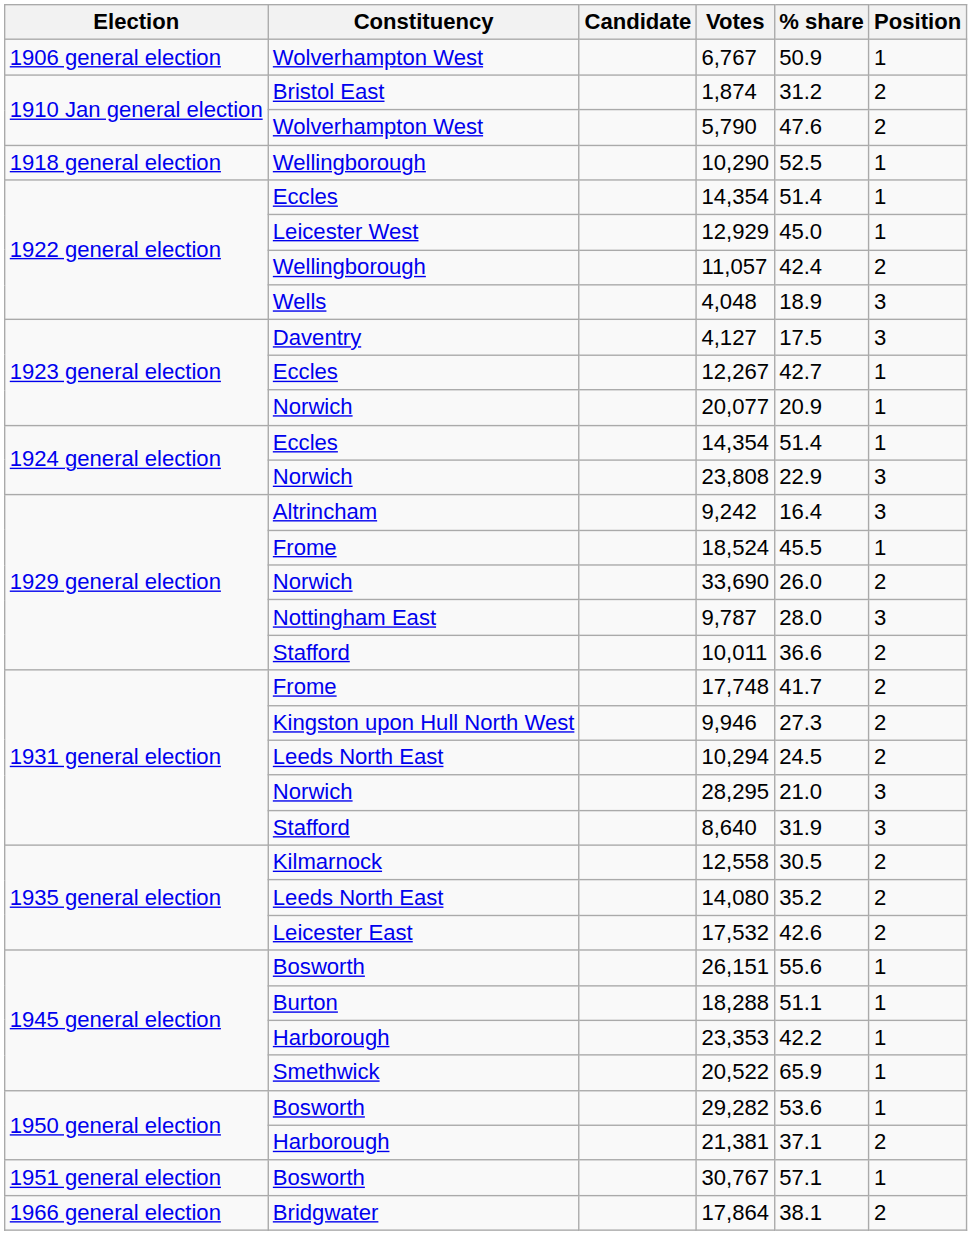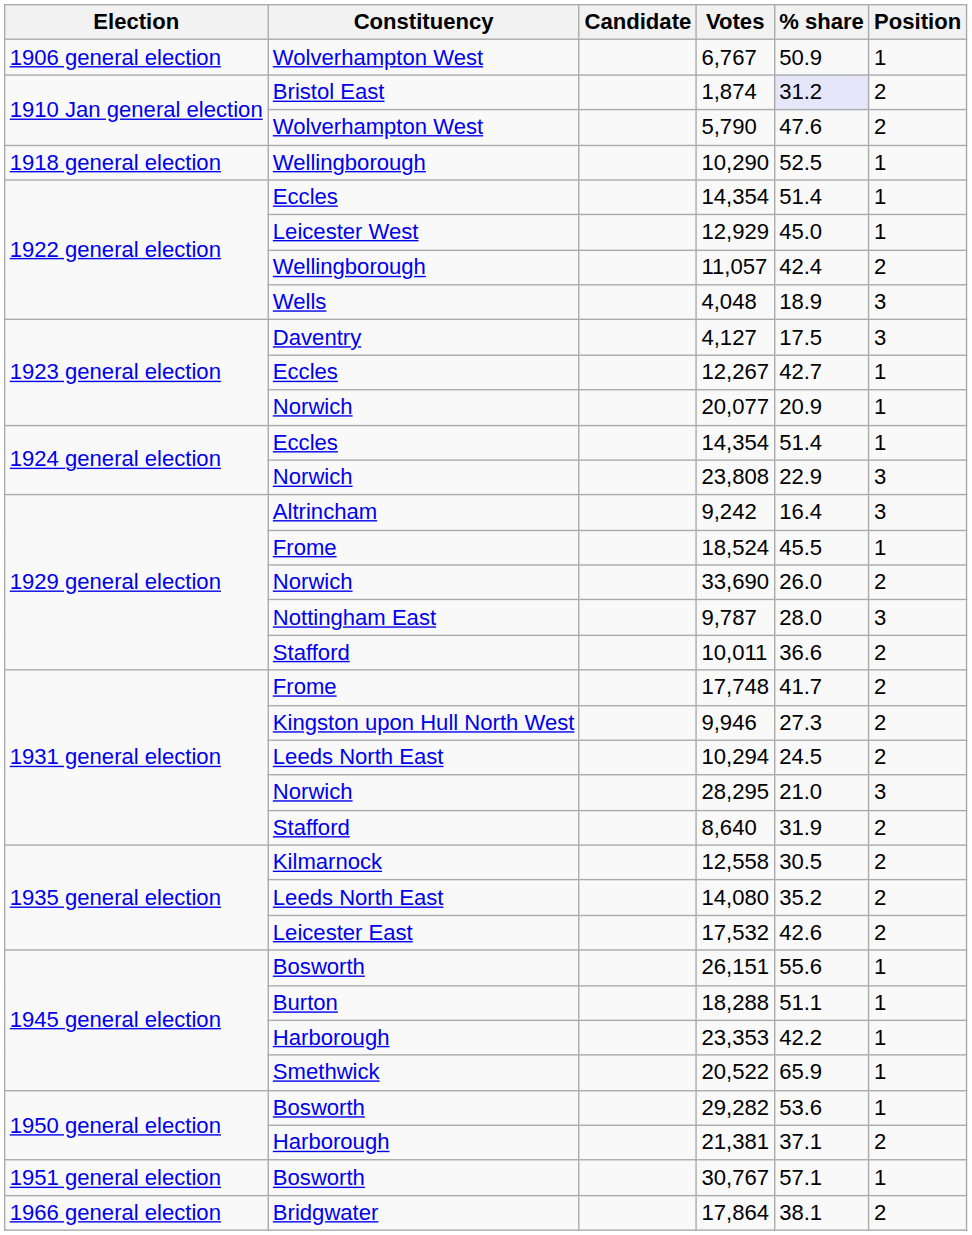1,874 | % share: no background -> lavender background
8,640 | Position: 3 -> 2
